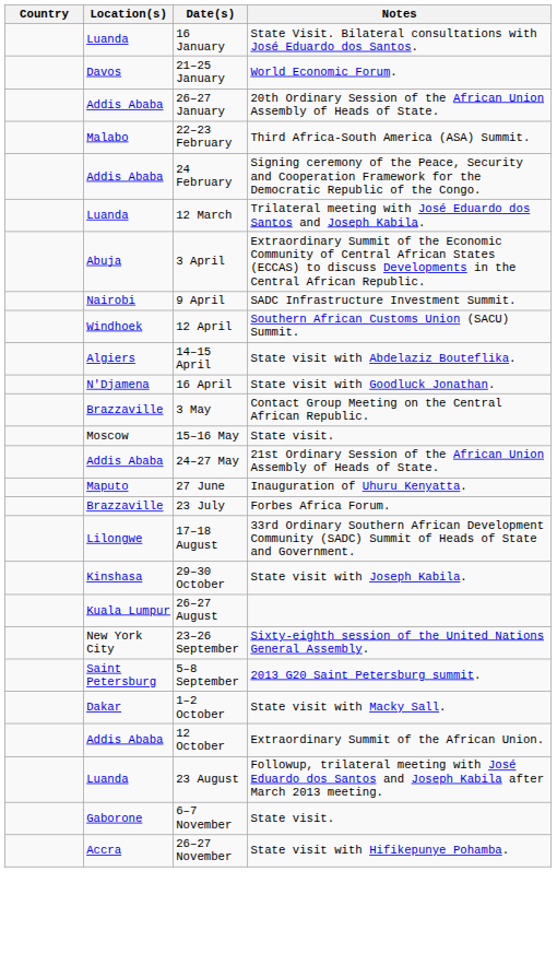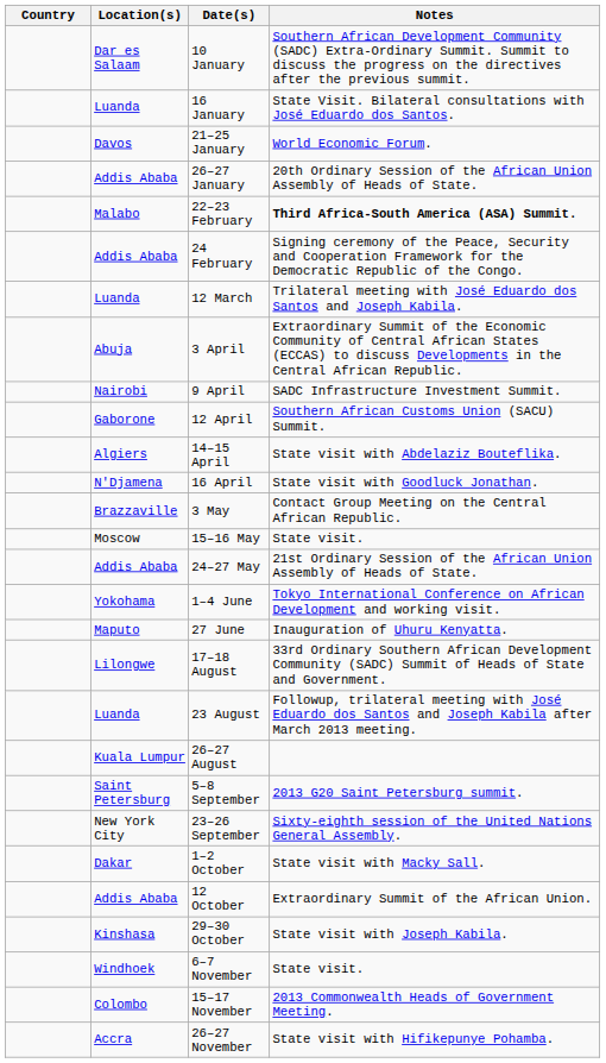+ row: Dar es Salaam | 10 January | Southern African Development Community (SADC) Extra-Ordinary Summit. Summit to discuss the progress on the directives after the previous summit.
22–23 February | Notes: normal -> bold
12 April | Location(s): Windhoek -> Gaborone
+ row: Yokohama | 1–4 June | Tokyo International Conference on African Development and working visit.
- row: Brazzaville | 23 July | Forbes Africa Forum.
rows swapped: 23 August <-> 29–30 October
rows swapped: 5–8 September <-> 23–26 September
6–7 November | Location(s): Gaborone -> Windhoek
+ row: Colombo | 15–17 November | 2013 Commonwealth Heads of Government Meeting.
